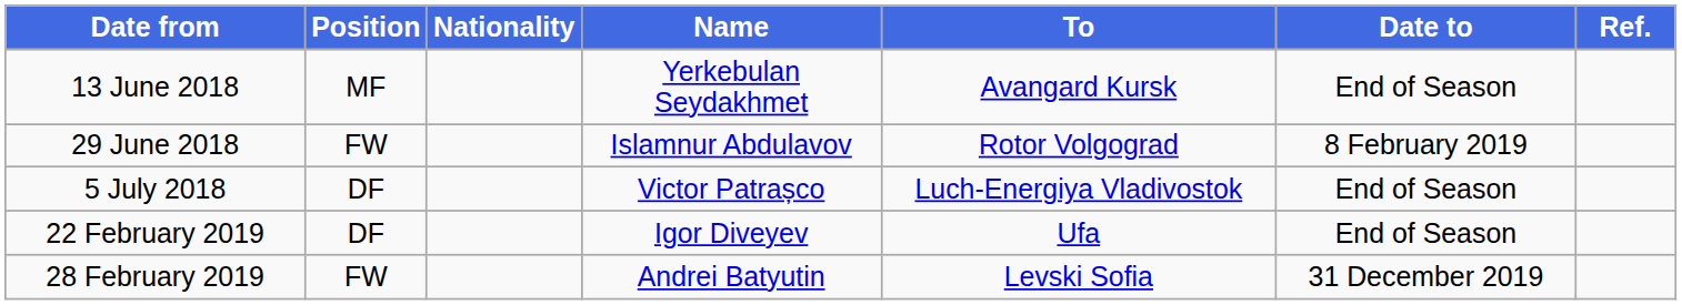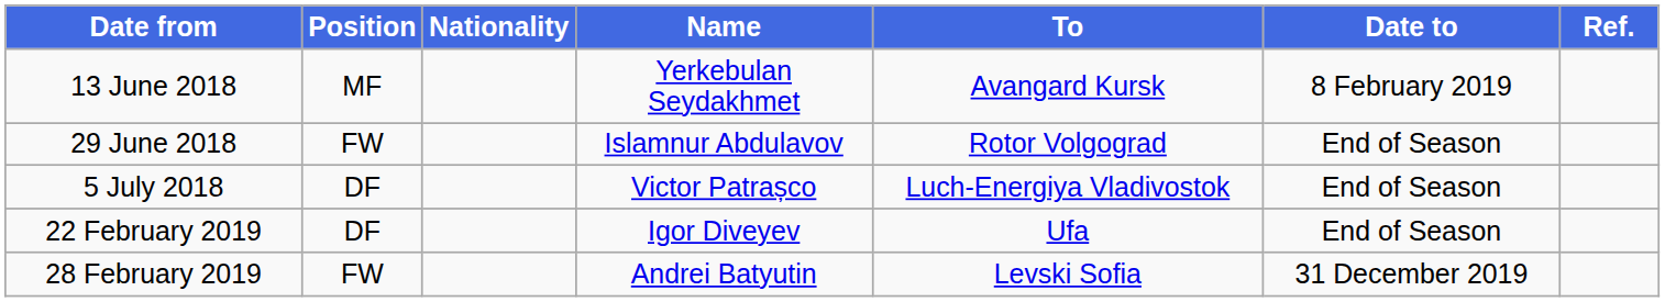13 June 2018 | Date to: End of Season -> 8 February 2019
29 June 2018 | Date to: 8 February 2019 -> End of Season
